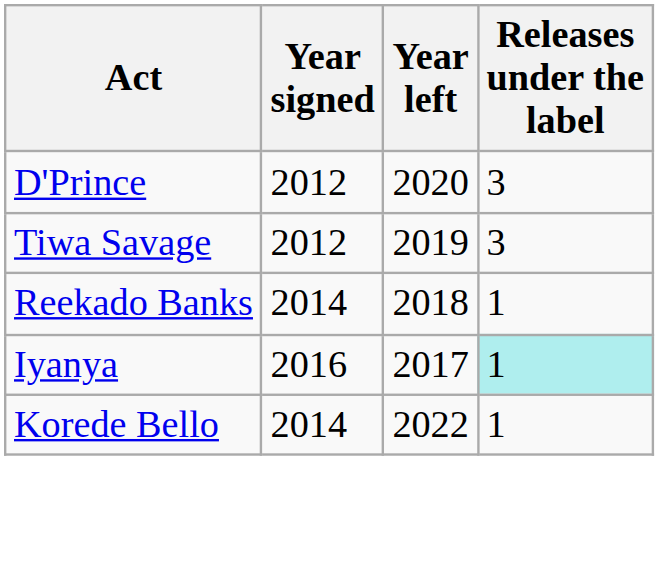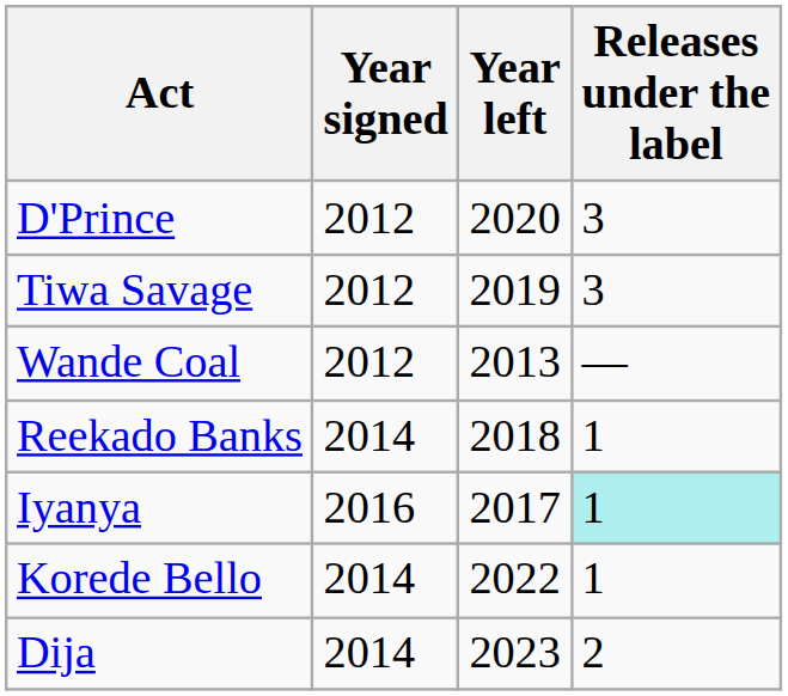+ row: Wande Coal | 2012 | 2013 | —
+ row: Dija | 2014 | 2023 | 2
